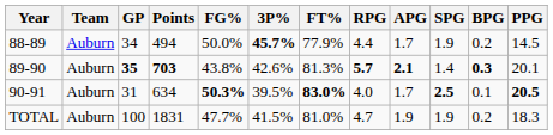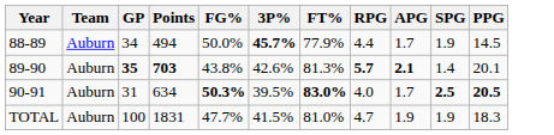- column: BPG | 0.2 | 0.3 | 0.1 | 0.2
